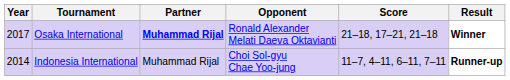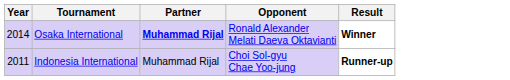- column: Score | 21–18, 17–21, 21–18 | 11–7, 4–11, 6–11, 7–11
Osaka International | Year: 2017 -> 2014
Indonesia International | Year: 2014 -> 2011
